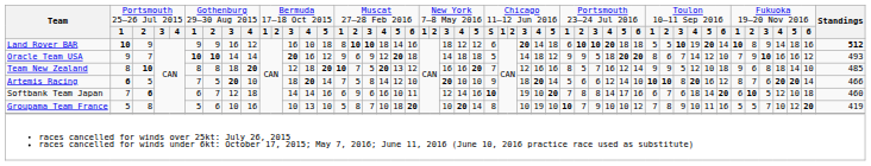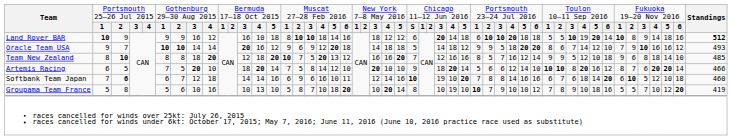Artemis Racing | column 2: bold -> normal
Softbank Team Japan | column 36: 17 -> 16
Groupama Team France | column 42: 11 -> 18
